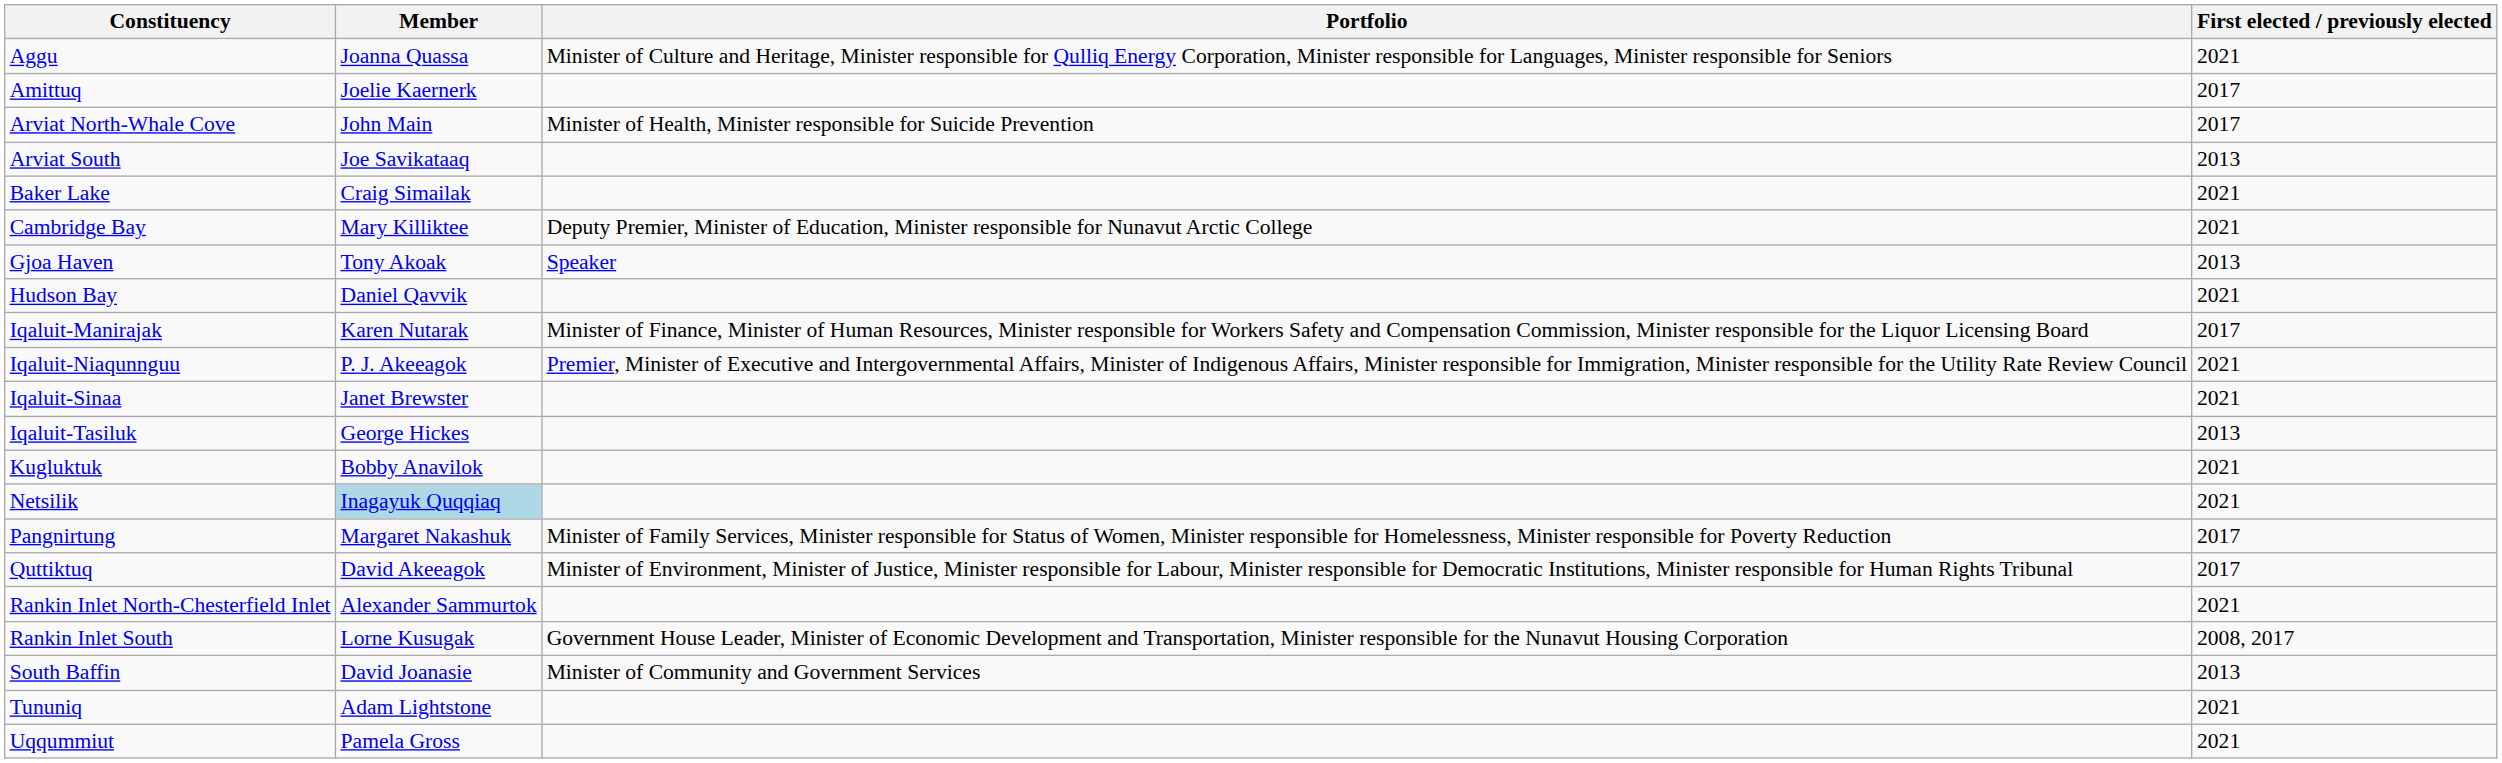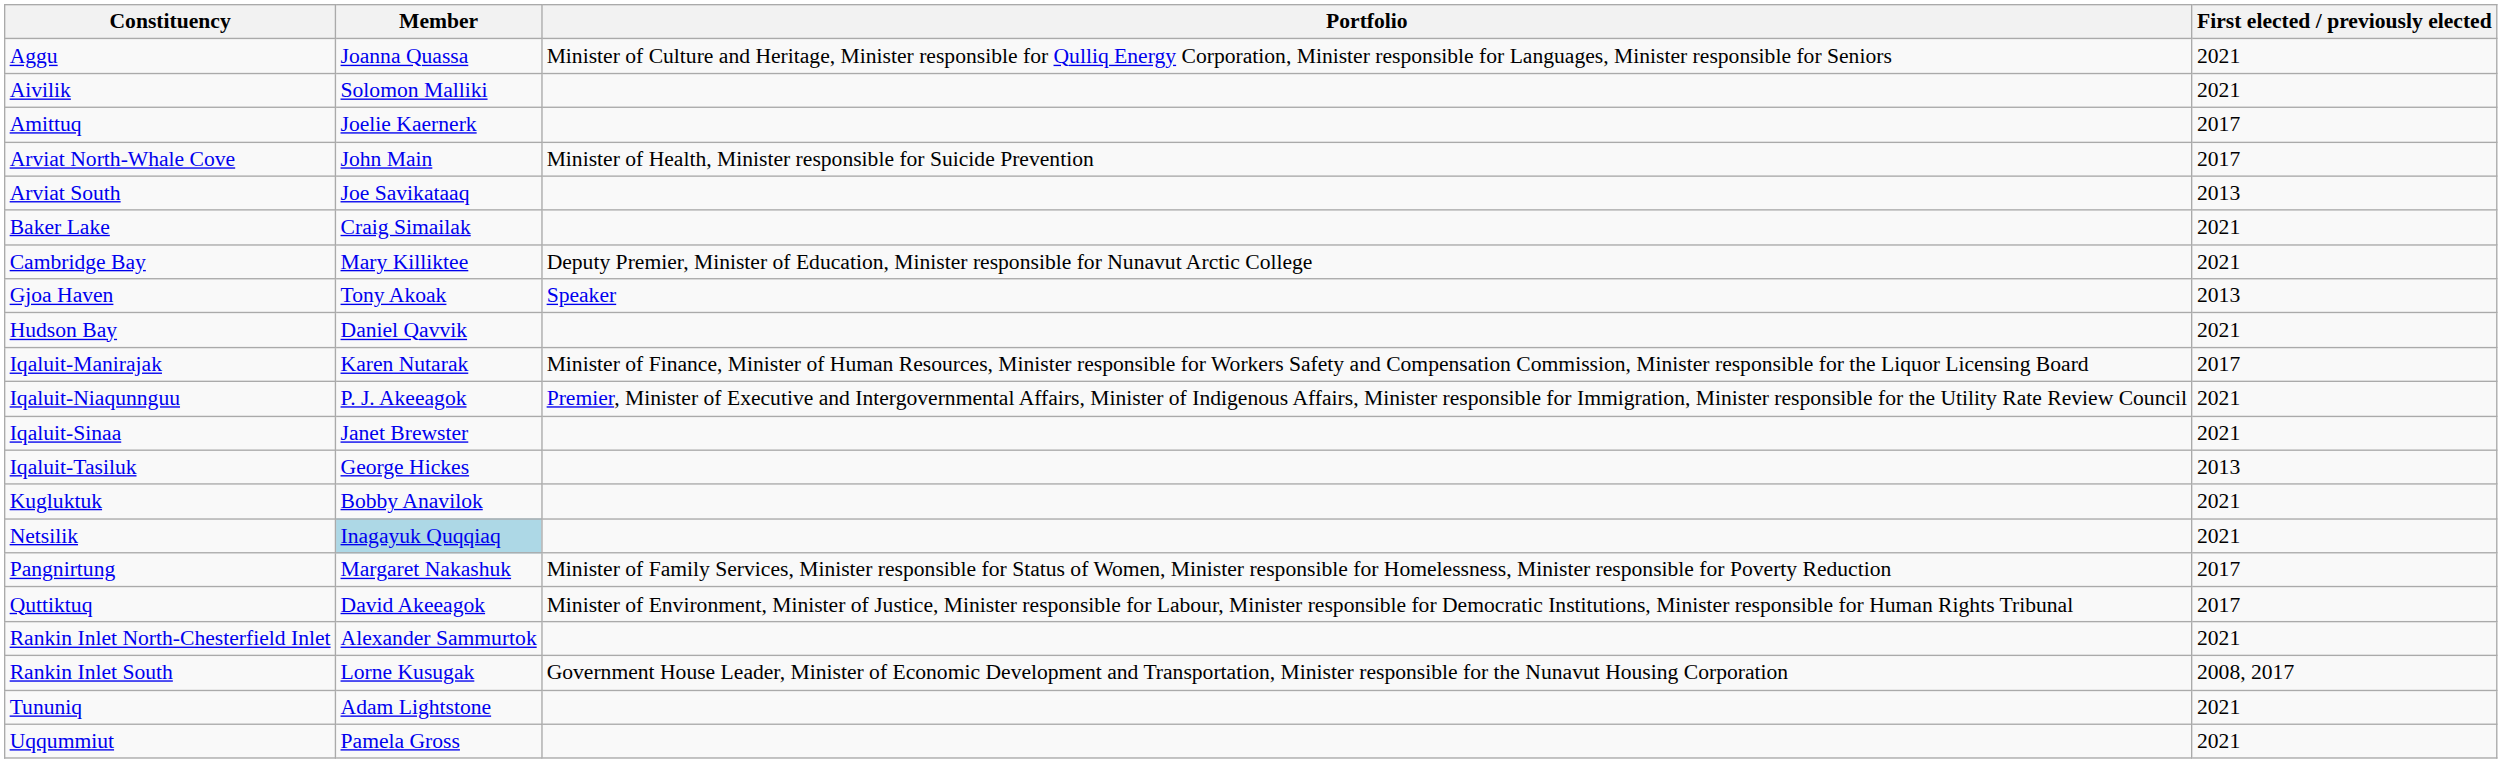+ row: Aivilik | Solomon Malliki | 2021
- row: South Baffin | David Joanasie | Minister of Community and Government Services | 2013
